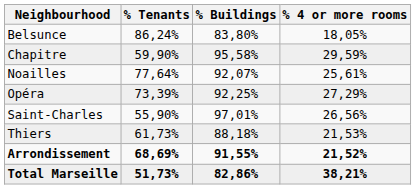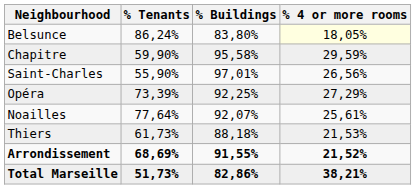Belsunce | % 4 or more rooms: no background -> lightyellow background
rows swapped: Noailles <-> Saint-Charles
